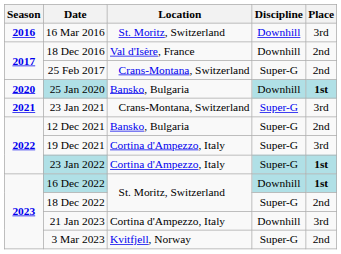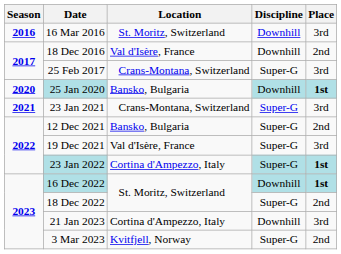25 Feb 2017 | Place: 2nd -> 3rd
19 Dec 2021 | Location: Cortina d'Ampezzo, Italy -> Val d'Isère, France
